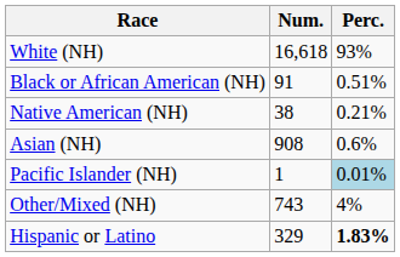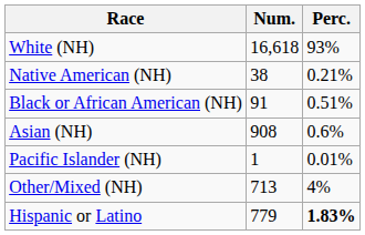rows swapped: Black or African American (NH) <-> Native American (NH)
Pacific Islander (NH) | Perc.: lightblue background -> no background
Other/Mixed (NH) | Num.: 743 -> 713
Hispanic or Latino | Num.: 329 -> 779
